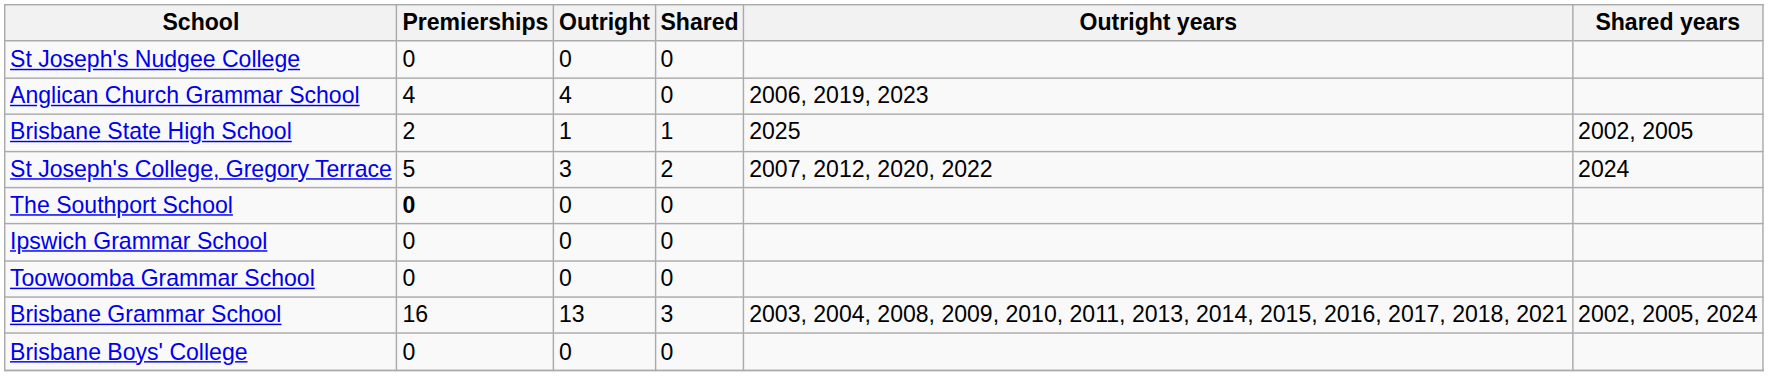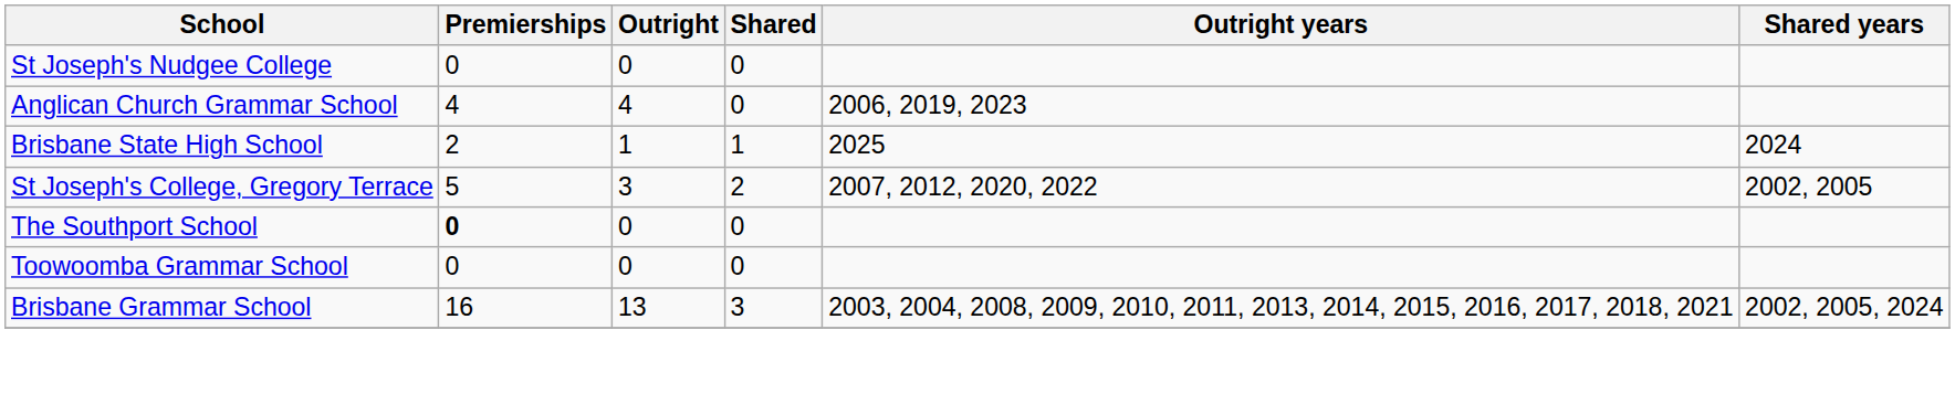Brisbane State High School | Shared years: 2002, 2005 -> 2024
St Joseph's College, Gregory Terrace | Shared years: 2024 -> 2002, 2005
- row: Ipswich Grammar School | 0 | 0 | 0
- row: Brisbane Boys' College | 0 | 0 | 0
